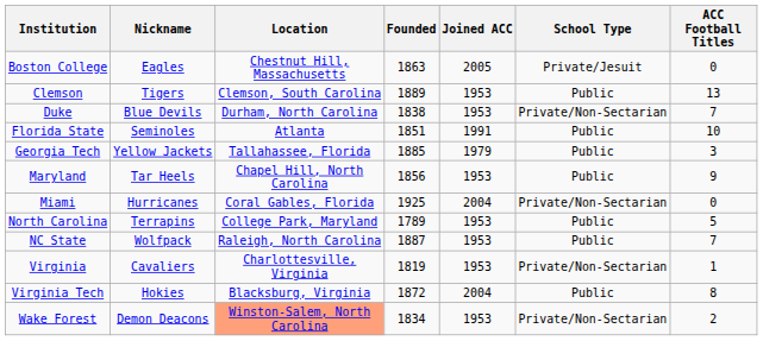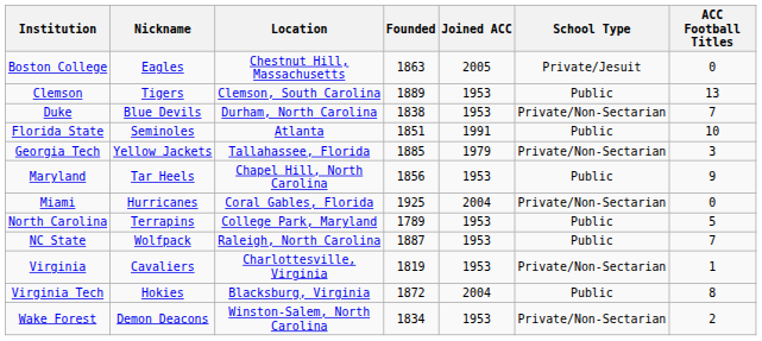Georgia Tech | School Type: Public -> Private/Non-Sectarian
Wake Forest | Location: lightsalmon background -> no background
